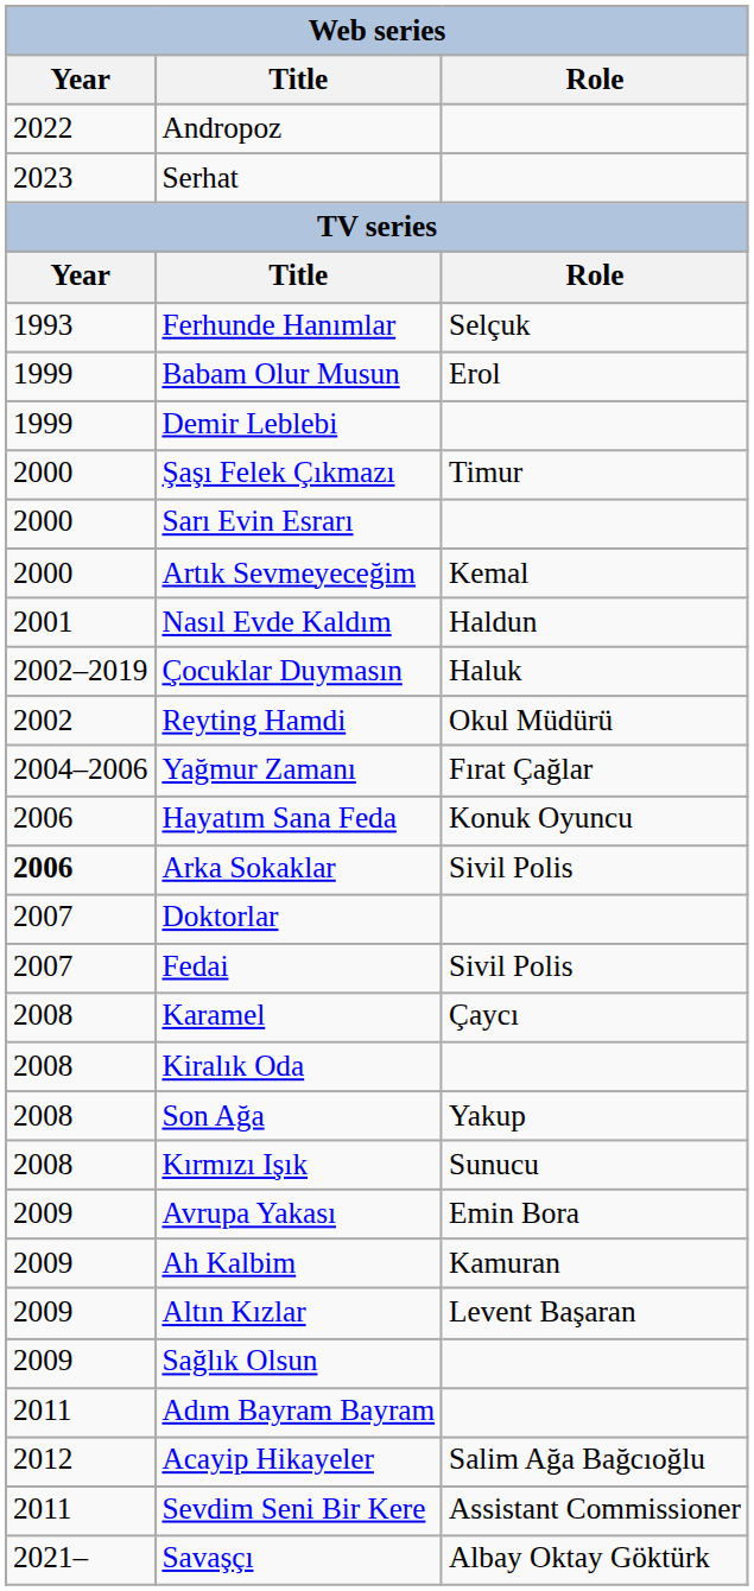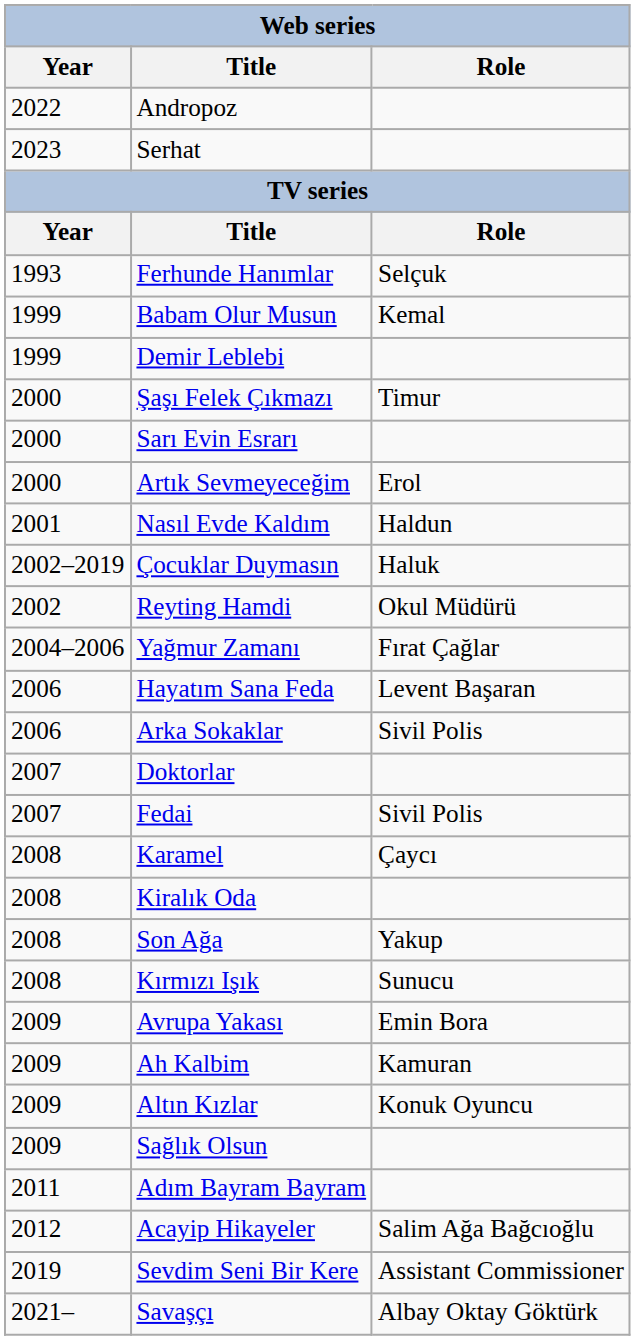Babam Olur Musun | Role: Erol -> Kemal
Artık Sevmeyeceğim | Role: Kemal -> Erol
Hayatım Sana Feda | Role: Konuk Oyuncu -> Levent Başaran
Arka Sokaklar | Year: bold -> normal
Altın Kızlar | Role: Levent Başaran -> Konuk Oyuncu
Sevdim Seni Bir Kere | Year: 2011 -> 2019
